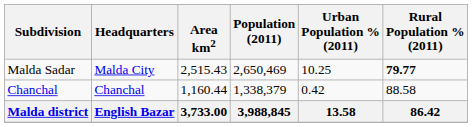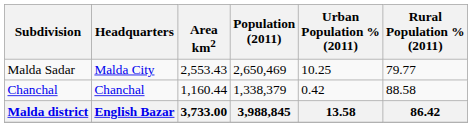Malda Sadar | Area km2: 2,515.43 -> 2,553.43
Malda Sadar | Rural Population % (2011): bold -> normal
